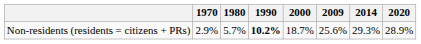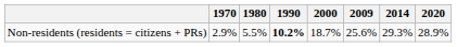Non-residents (residents = citizens + PRs) | 1980: 5.7% -> 5.5%
